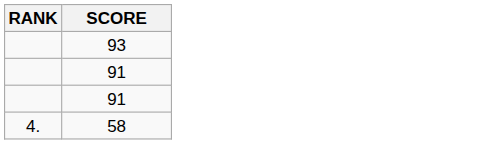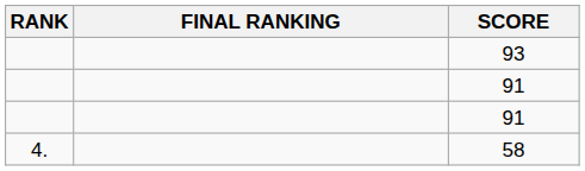+ column: FINAL RANKING
